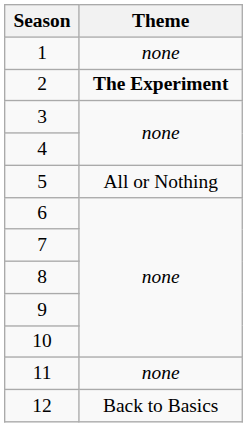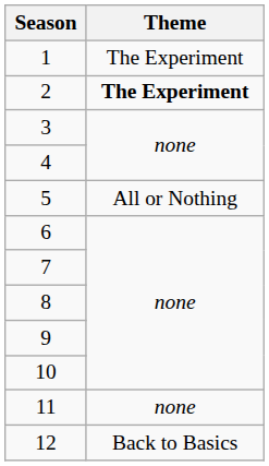1 | Theme: none -> The Experiment
